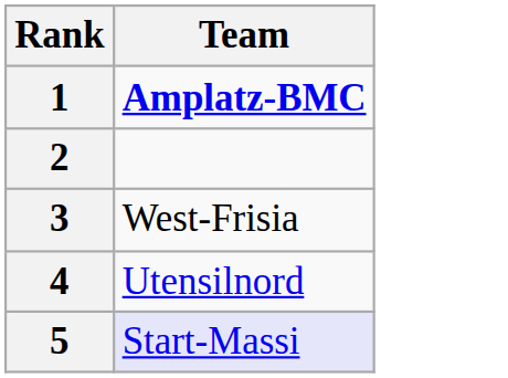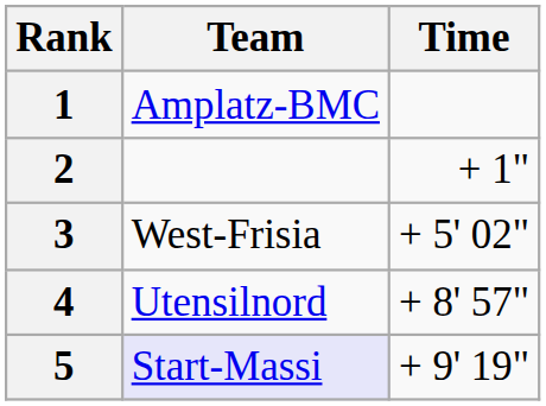+ column: Time | + 1" | + 5' 02" | + 8' 57" | + 9' 19"
1 | Team: bold -> normal
